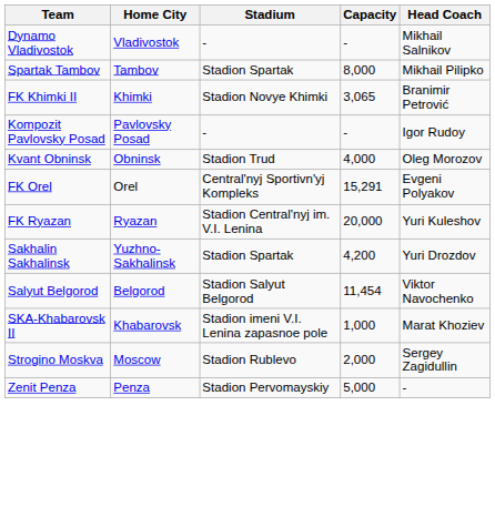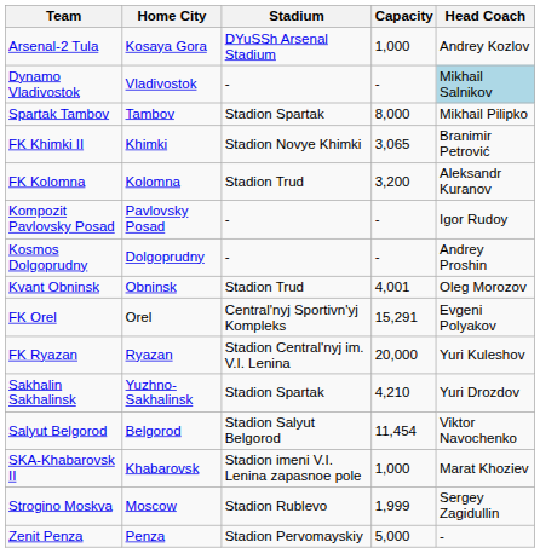+ row: Arsenal-2 Tula | Kosaya Gora | DYuSSh Arsenal Stadium | 1,000 | Andrey Kozlov
Dynamo Vladivostok | Head Coach: no background -> lightblue background
+ row: FK Kolomna | Kolomna | Stadion Trud | 3,200 | Aleksandr Kuranov
+ row: Kosmos Dolgoprudny | Dolgoprudny | - | - | Andrey Proshin
Kvant Obninsk | Capacity: 4,000 -> 4,001
Sakhalin Sakhalinsk | Capacity: 4,200 -> 4,210
Strogino Moskva | Capacity: 2,000 -> 1,999
